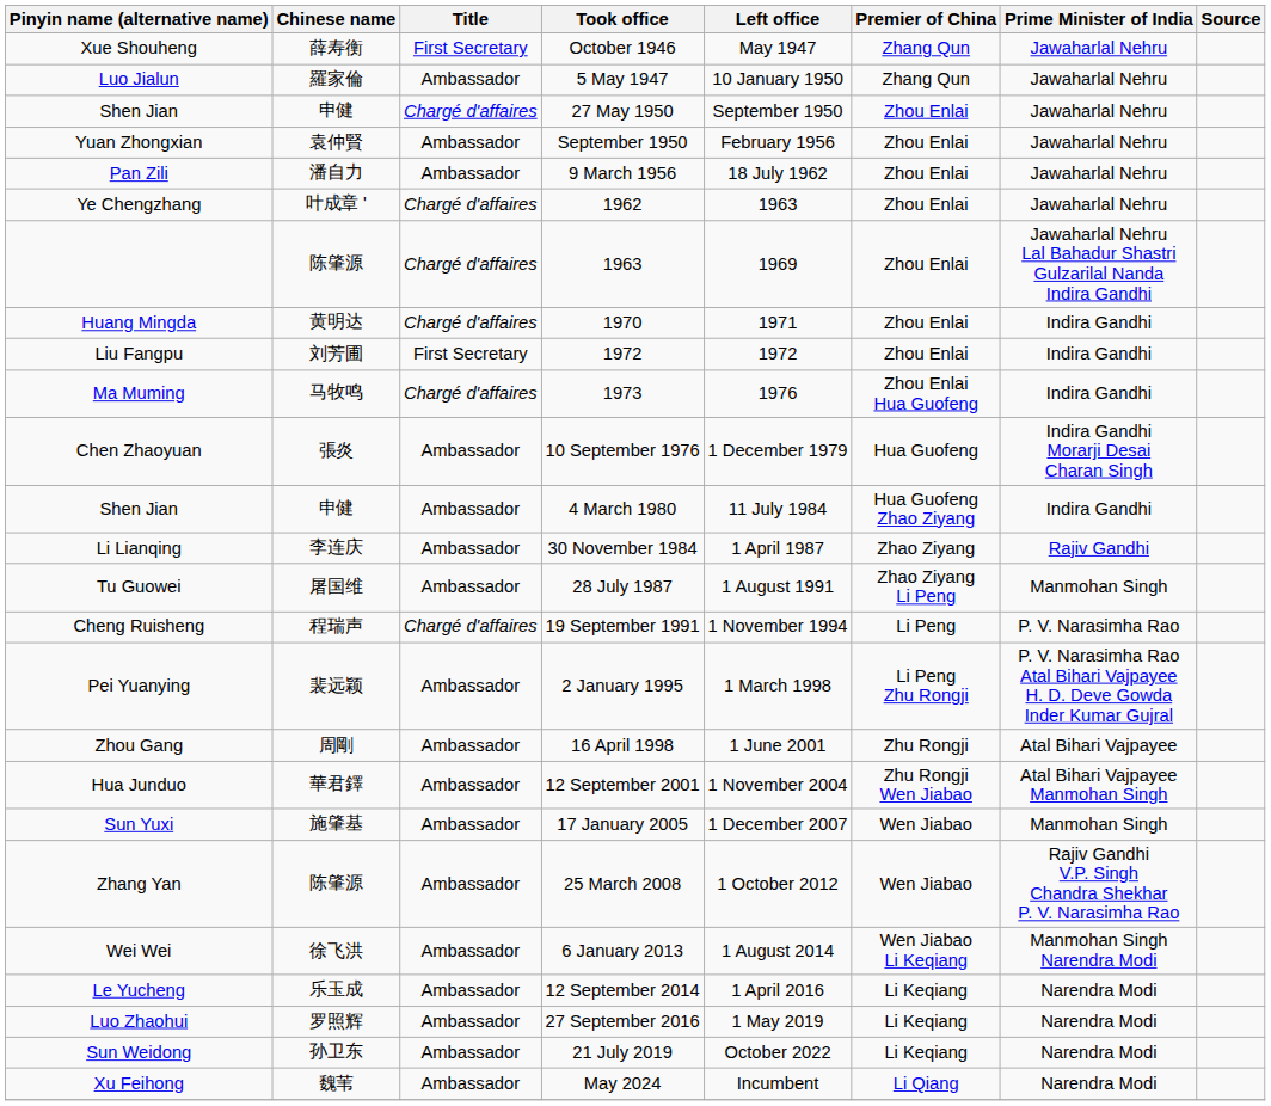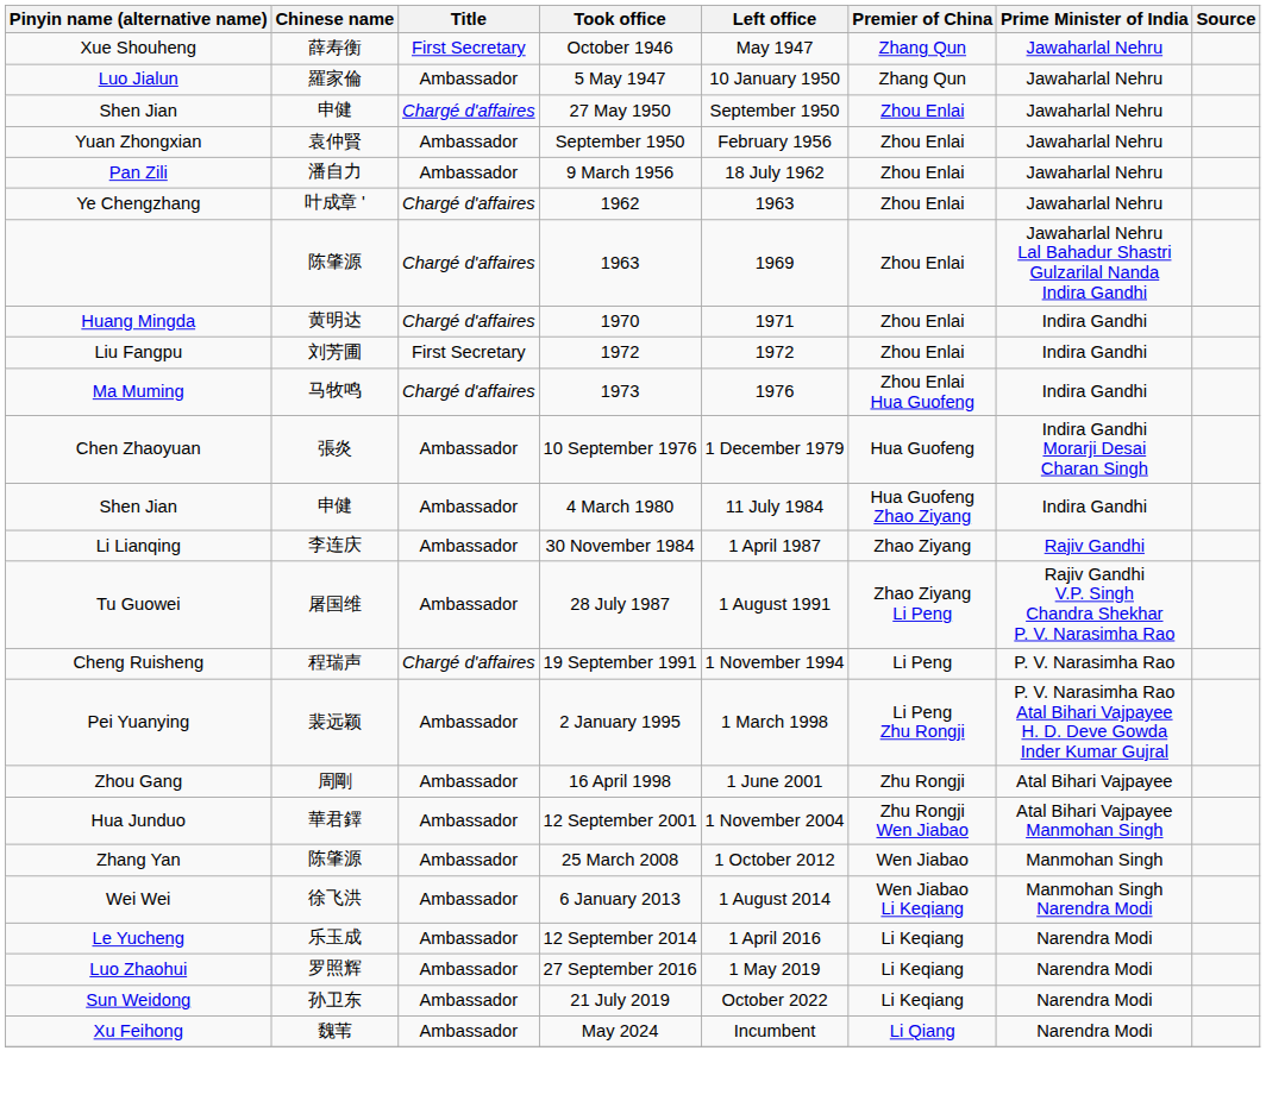28 July 1987 | Prime Minister of India: Manmohan Singh -> Rajiv Gandhi V.P. Singh Chandra Shekhar P. V. Narasimha Rao
- row: Sun Yuxi | 施肇基 | Ambassador | 17 January 2005 | 1 December 2007 | Wen Jiabao | Manmohan Singh
25 March 2008 | Prime Minister of India: Rajiv Gandhi V.P. Singh Chandra Shekhar P. V. Narasimha Rao -> Manmohan Singh
